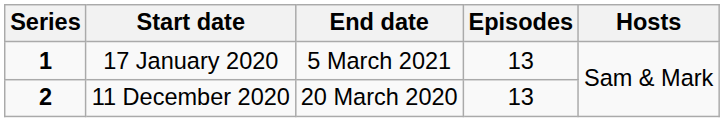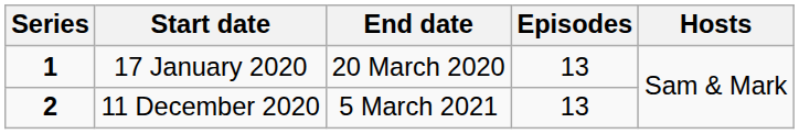17 January 2020 | End date: 5 March 2021 -> 20 March 2020
11 December 2020 | End date: 20 March 2020 -> 5 March 2021
